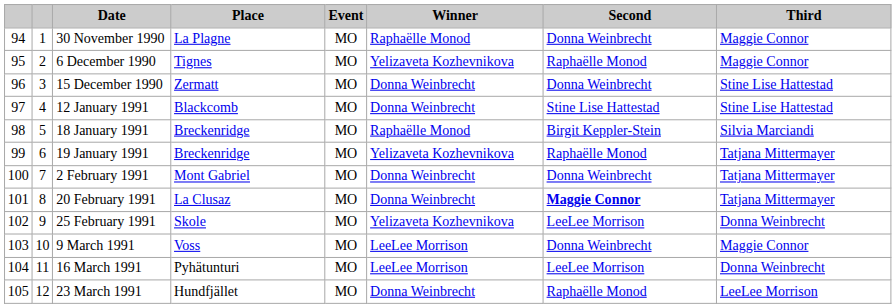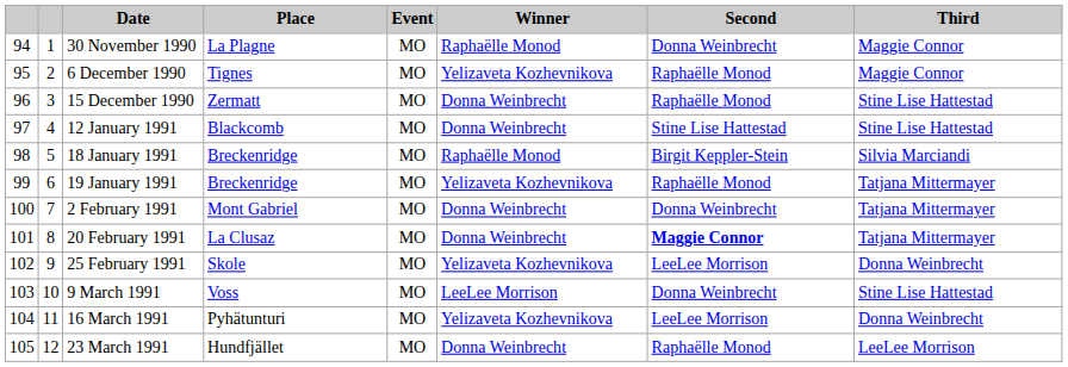15 December 1990 | Second: Donna Weinbrecht -> Raphaëlle Monod
9 March 1991 | Third: Maggie Connor -> Stine Lise Hattestad
16 March 1991 | Winner: LeeLee Morrison -> Yelizaveta Kozhevnikova
